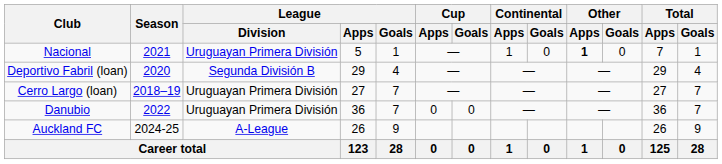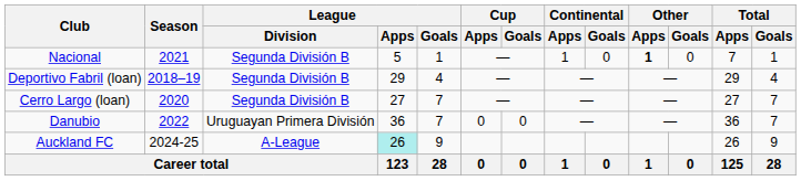Nacional | League / Division: Uruguayan Primera División -> Segunda División B
Deportivo Fabril (loan) | Season: 2020 -> 2018–19
Cerro Largo (loan) | Season: 2018–19 -> 2020
Cerro Largo (loan) | League / Division: Uruguayan Primera División -> Segunda División B
Auckland FC | League / Apps: no background -> paleturquoise background
